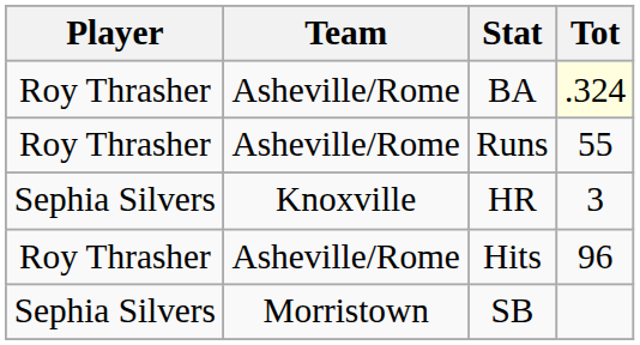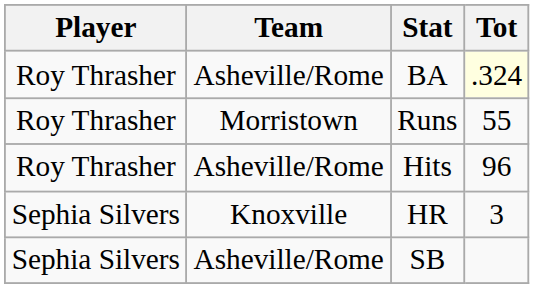Runs | Team: Asheville/Rome -> Morristown
rows swapped: Hits <-> HR
SB | Team: Morristown -> Asheville/Rome
